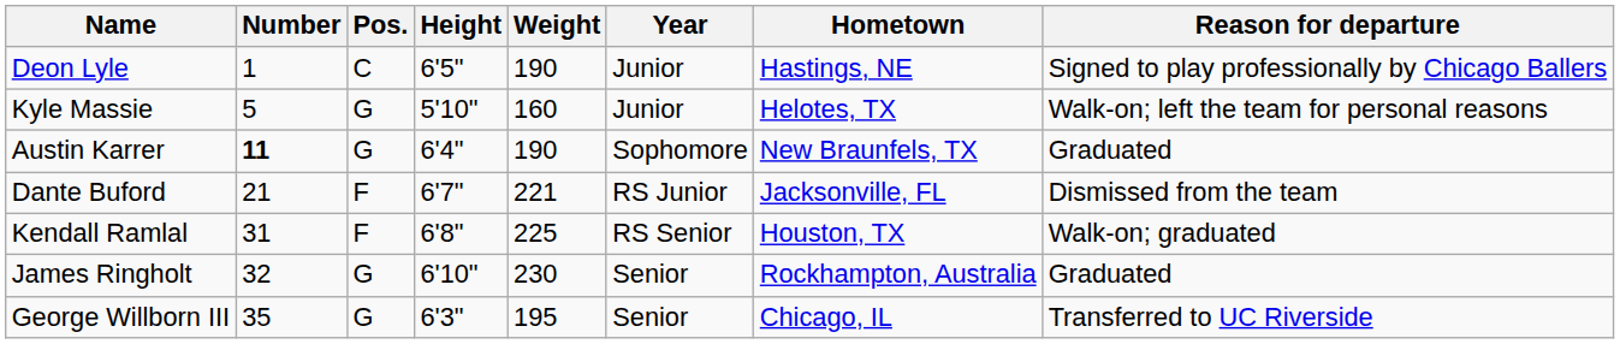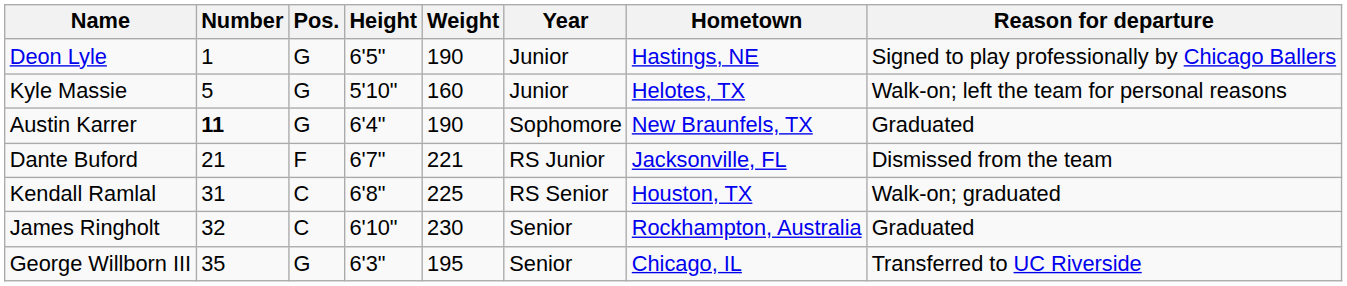Deon Lyle | Pos.: C -> G
Kendall Ramlal | Pos.: F -> C
James Ringholt | Pos.: G -> C
